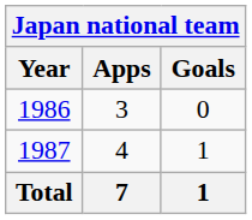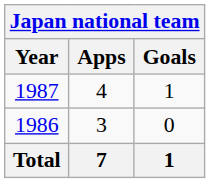rows swapped: 1986 <-> 1987
